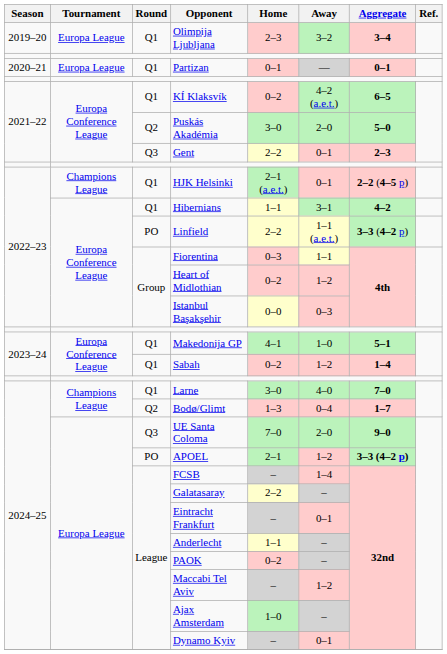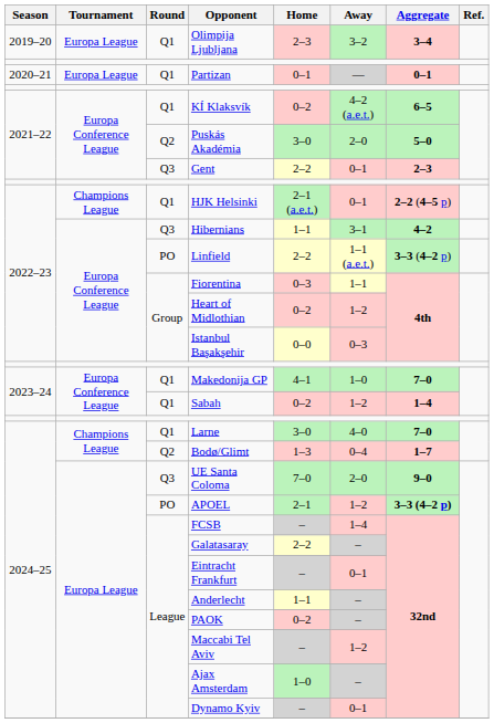Hibernians | Round: Q1 -> Q3
Makedonija GP | Aggregate: 5–1 -> 7–0
